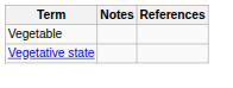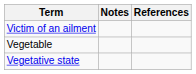+ row: Victim of an ailment
